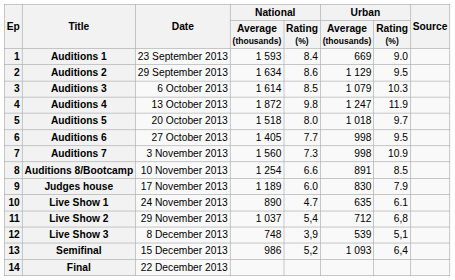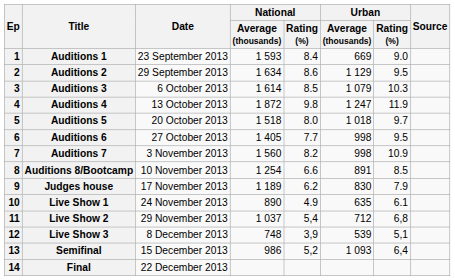Auditions 7 | National / Rating (%): 7.3 -> 8.2
Judges house | National / Rating (%): 6.0 -> 6.2
Live Show 1 | National / Rating (%): 4.7 -> 4.9
